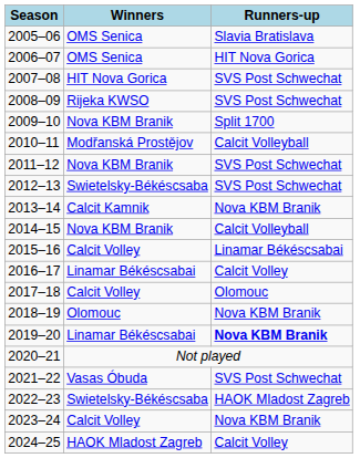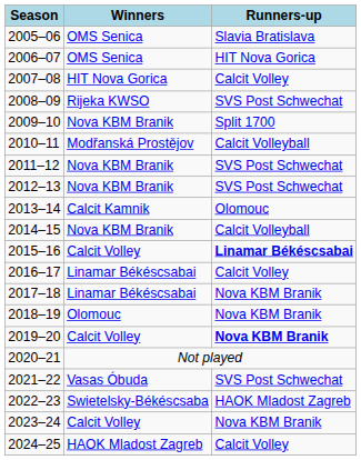2007–08 | Runners-up: SVS Post Schwechat -> Calcit Volley
2012–13 | Winners: Swietelsky-Békéscsaba -> Nova KBM Branik
2013–14 | Runners-up: Nova KBM Branik -> Olomouc
2015–16 | Runners-up: normal -> bold
2017–18 | Winners: Calcit Volley -> Linamar Békéscsabai
2017–18 | Runners-up: Olomouc -> Nova KBM Branik
2019–20 | Winners: Linamar Békéscsabai -> Calcit Volley
